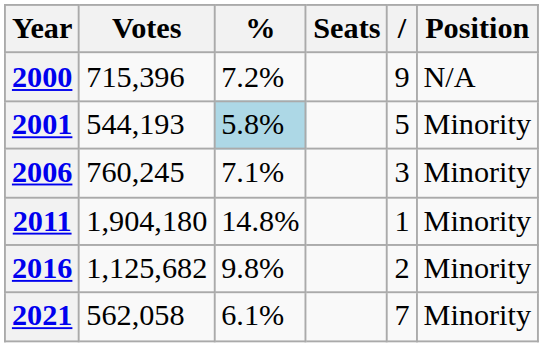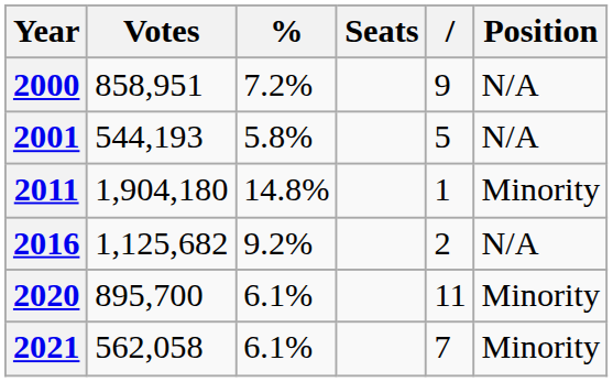2000 | Votes: 715,396 -> 858,951
2001 | %: lightblue background -> no background
2001 | Position: Minority -> N/A
- row: 2006 | 760,245 | 7.1% | 3 | Minority
2016 | %: 9.8% -> 9.2%
2016 | Position: Minority -> N/A
+ row: 2020 | 895,700 | 6.1% | 11 | Minority
